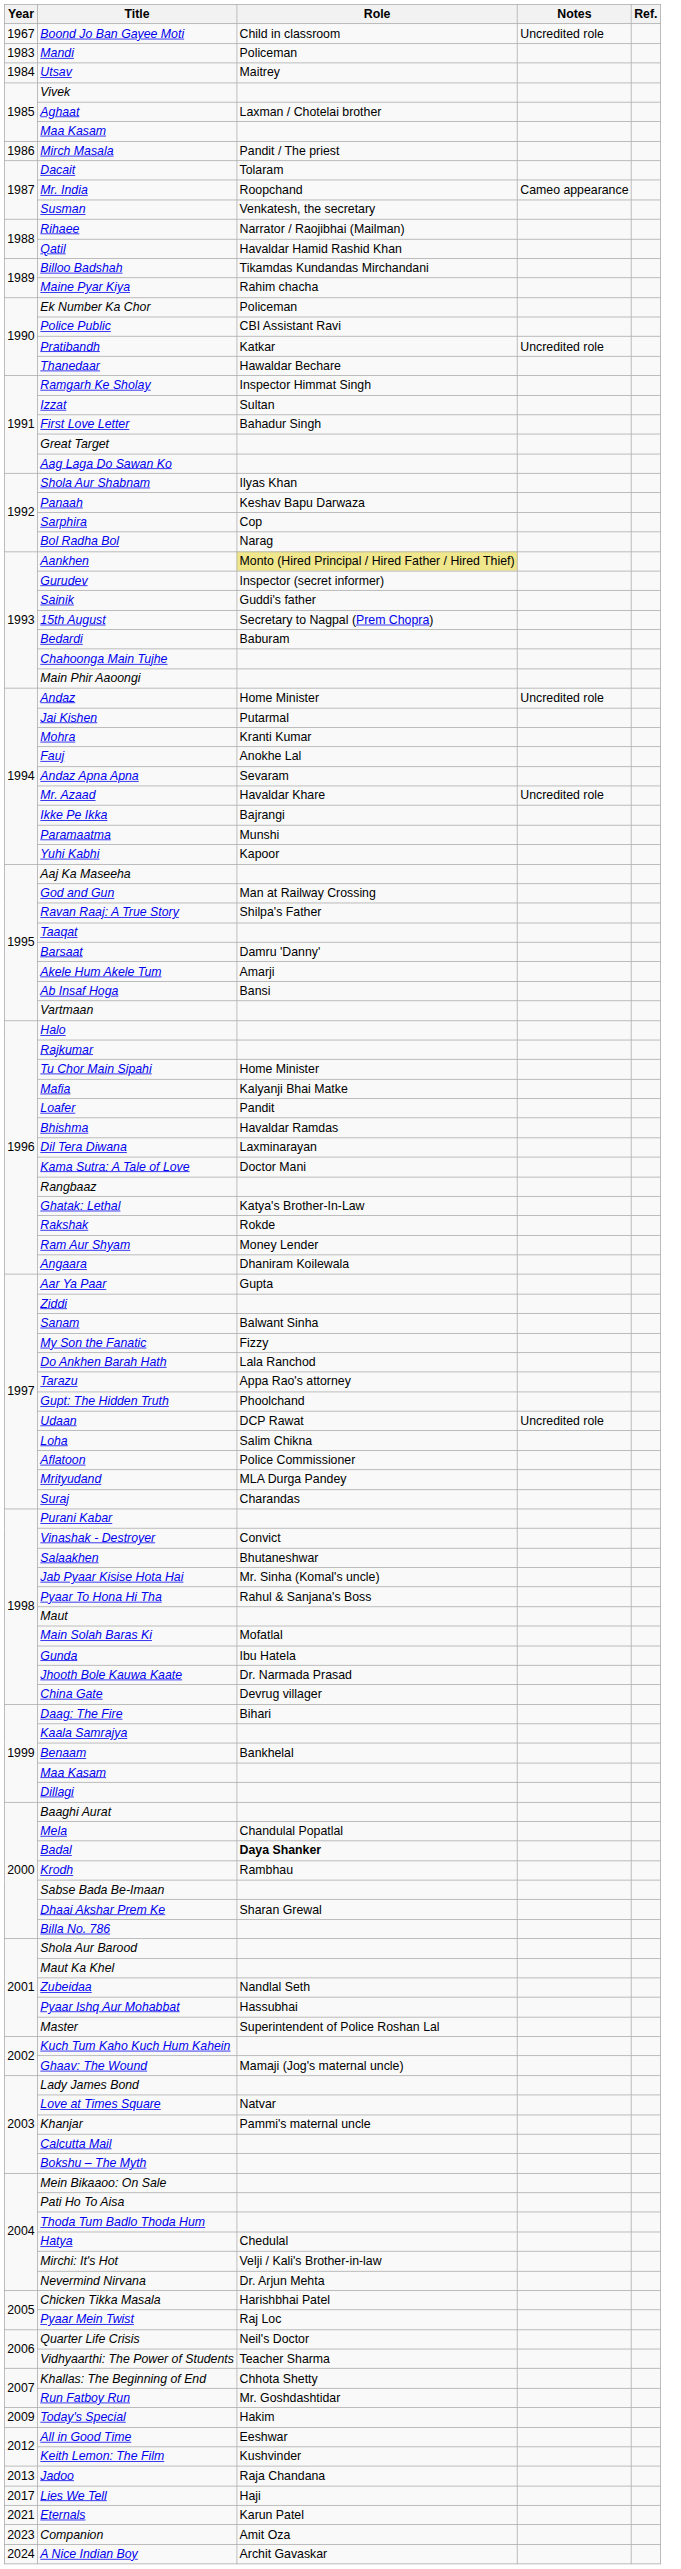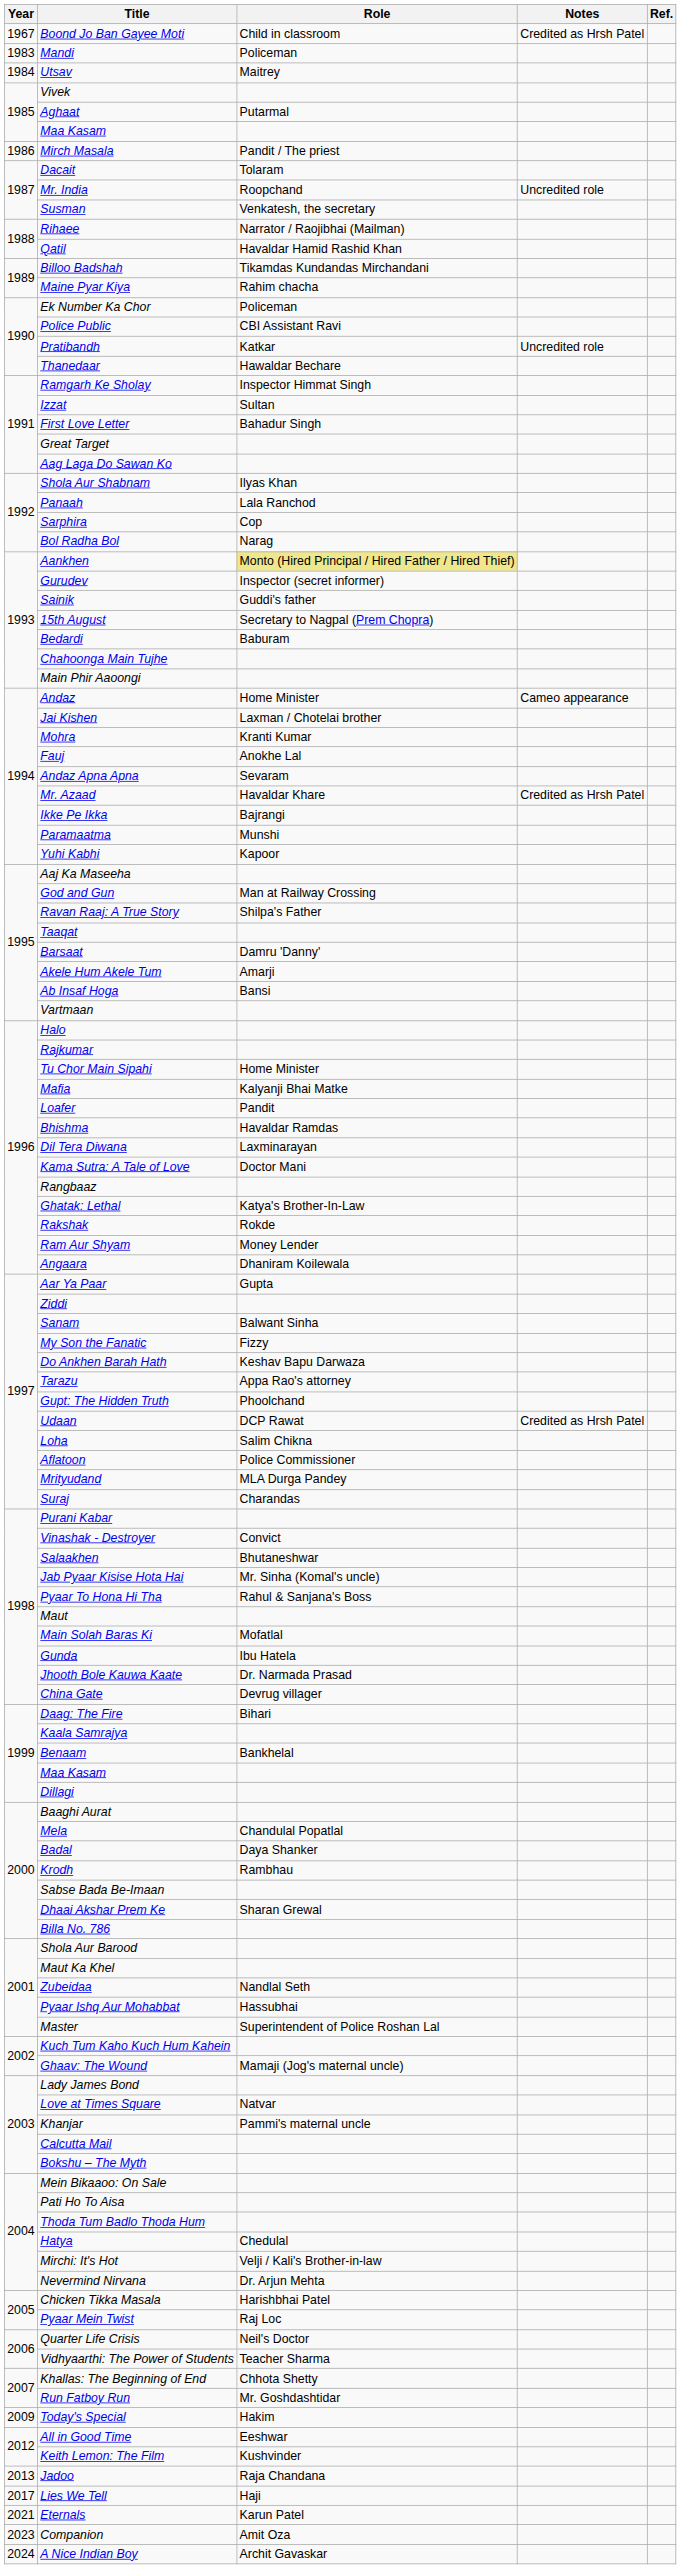Boond Jo Ban Gayee Moti | Notes: Uncredited role -> Credited as Hrsh Patel
Aghaat | Role: Laxman / Chotelai brother -> Putarmal
Mr. India | Notes: Cameo appearance -> Uncredited role
Panaah | Role: Keshav Bapu Darwaza -> Lala Ranchod
Andaz | Notes: Uncredited role -> Cameo appearance
Jai Kishen | Role: Putarmal -> Laxman / Chotelai brother
Mr. Azaad | Notes: Uncredited role -> Credited as Hrsh Patel
Do Ankhen Barah Hath | Role: Lala Ranchod -> Keshav Bapu Darwaza
Udaan | Notes: Uncredited role -> Credited as Hrsh Patel
Badal | Role: bold -> normal
